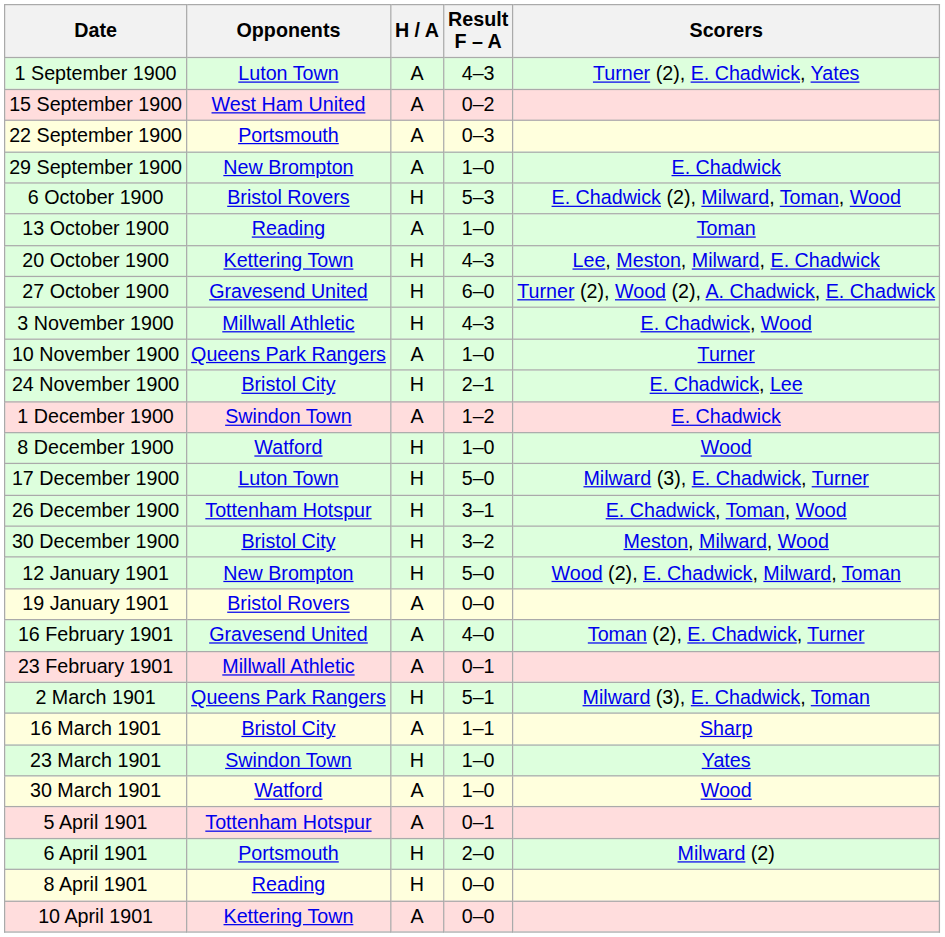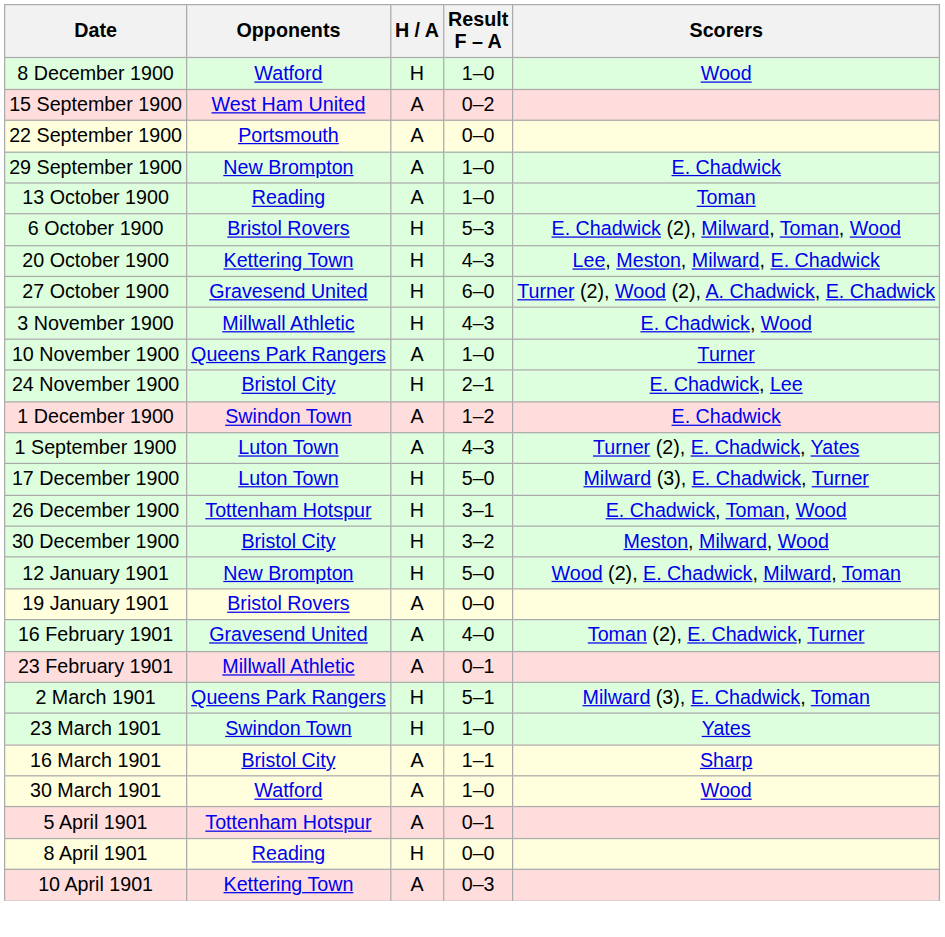rows swapped: 1 September 1900 <-> 8 December 1900
22 September 1900 | Result F – A: 0–3 -> 0–0
rows swapped: 6 October 1900 <-> 13 October 1900
rows swapped: 16 March 1901 <-> 23 March 1901
- row: 6 April 1901 | Portsmouth | H | 2–0 | Milward (2)
10 April 1901 | Result F – A: 0–0 -> 0–3
